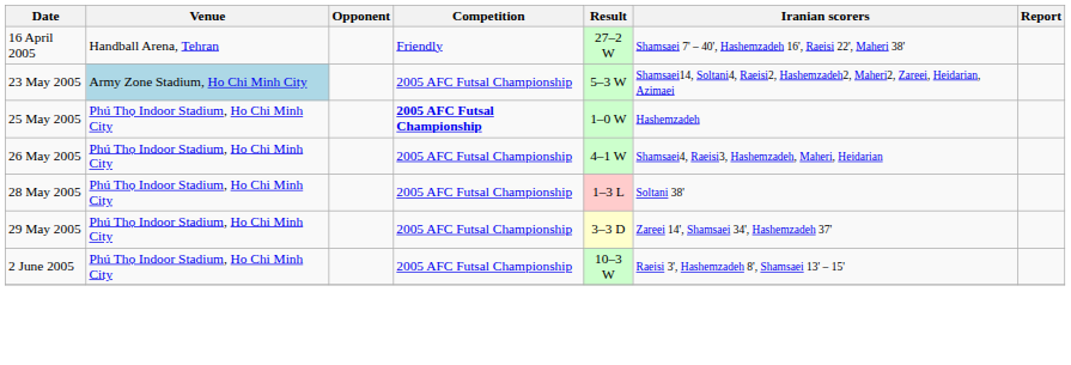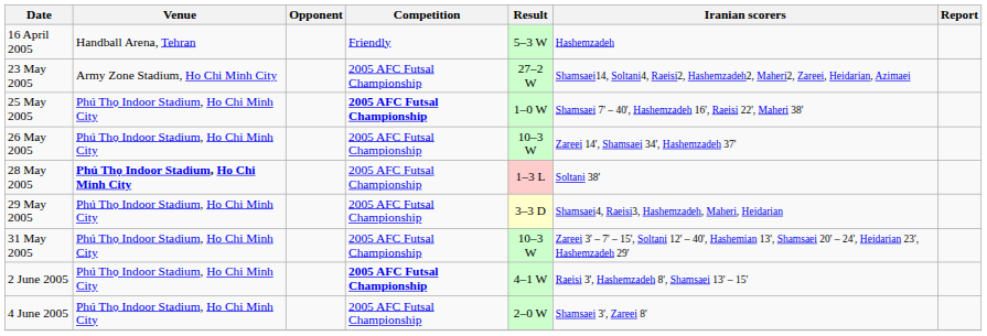16 April 2005 | Result: 27–2 W -> 5–3 W
16 April 2005 | Iranian scorers: Shamsaei 7' – 40', Hashemzadeh 16', Raeisi 22', Maheri 38' -> Hashemzadeh
23 May 2005 | Venue: lightblue background -> no background
23 May 2005 | Result: 5–3 W -> 27–2 W
25 May 2005 | Iranian scorers: Hashemzadeh -> Shamsaei 7' – 40', Hashemzadeh 16', Raeisi 22', Maheri 38'
26 May 2005 | Result: 4–1 W -> 10–3 W
26 May 2005 | Iranian scorers: Shamsaei4, Raeisi3, Hashemzadeh, Maheri, Heidarian -> Zareei 14', Shamsaei 34', Hashemzadeh 37'
28 May 2005 | Venue: normal -> bold
29 May 2005 | Iranian scorers: Zareei 14', Shamsaei 34', Hashemzadeh 37' -> Shamsaei4, Raeisi3, Hashemzadeh, Maheri, Heidarian
+ row: 31 May 2005 | Phú Thọ Indoor Stadium, Ho Chi Minh City | 2005 AFC Futsal Championship | 10–3 W | Zareei 3' – 7' – 15', Soltani 12' – 40', Hashemian 13', Shamsaei 20' – 24', Heidarian 23', Hashemzadeh 29'
2 June 2005 | Competition: normal -> bold
2 June 2005 | Result: 10–3 W -> 4–1 W
+ row: 4 June 2005 | Phú Thọ Indoor Stadium, Ho Chi Minh City | 2005 AFC Futsal Championship | 2–0 W | Shamsaei 3', Zareei 8'
